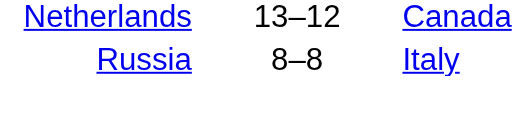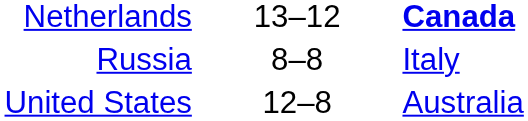Netherlands | column 3: normal -> bold
+ row: United States | 12–8 | Australia
